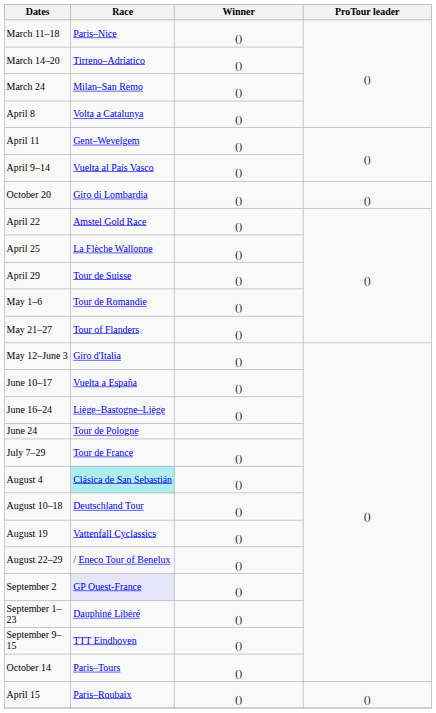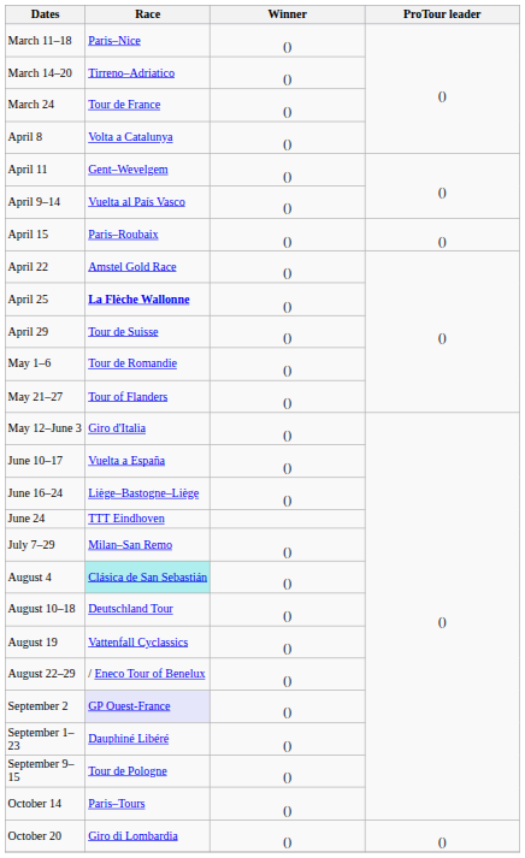March 24 | Race: Milan–San Remo -> Tour de France
rows swapped: April 15 <-> October 20
April 25 | Race: normal -> bold
June 24 | Race: Tour de Pologne -> TTT Eindhoven
July 7–29 | Race: Tour de France -> Milan–San Remo
September 9–15 | Race: TTT Eindhoven -> Tour de Pologne
